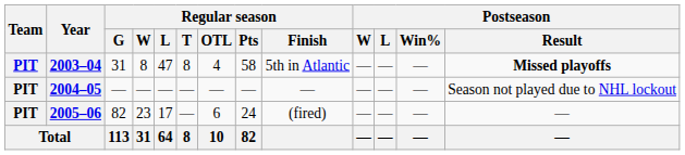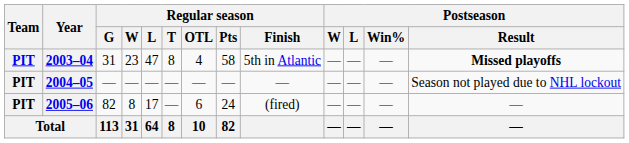2003–04 | Regular season / W: 8 -> 23
2005–06 | Regular season / W: 23 -> 8
